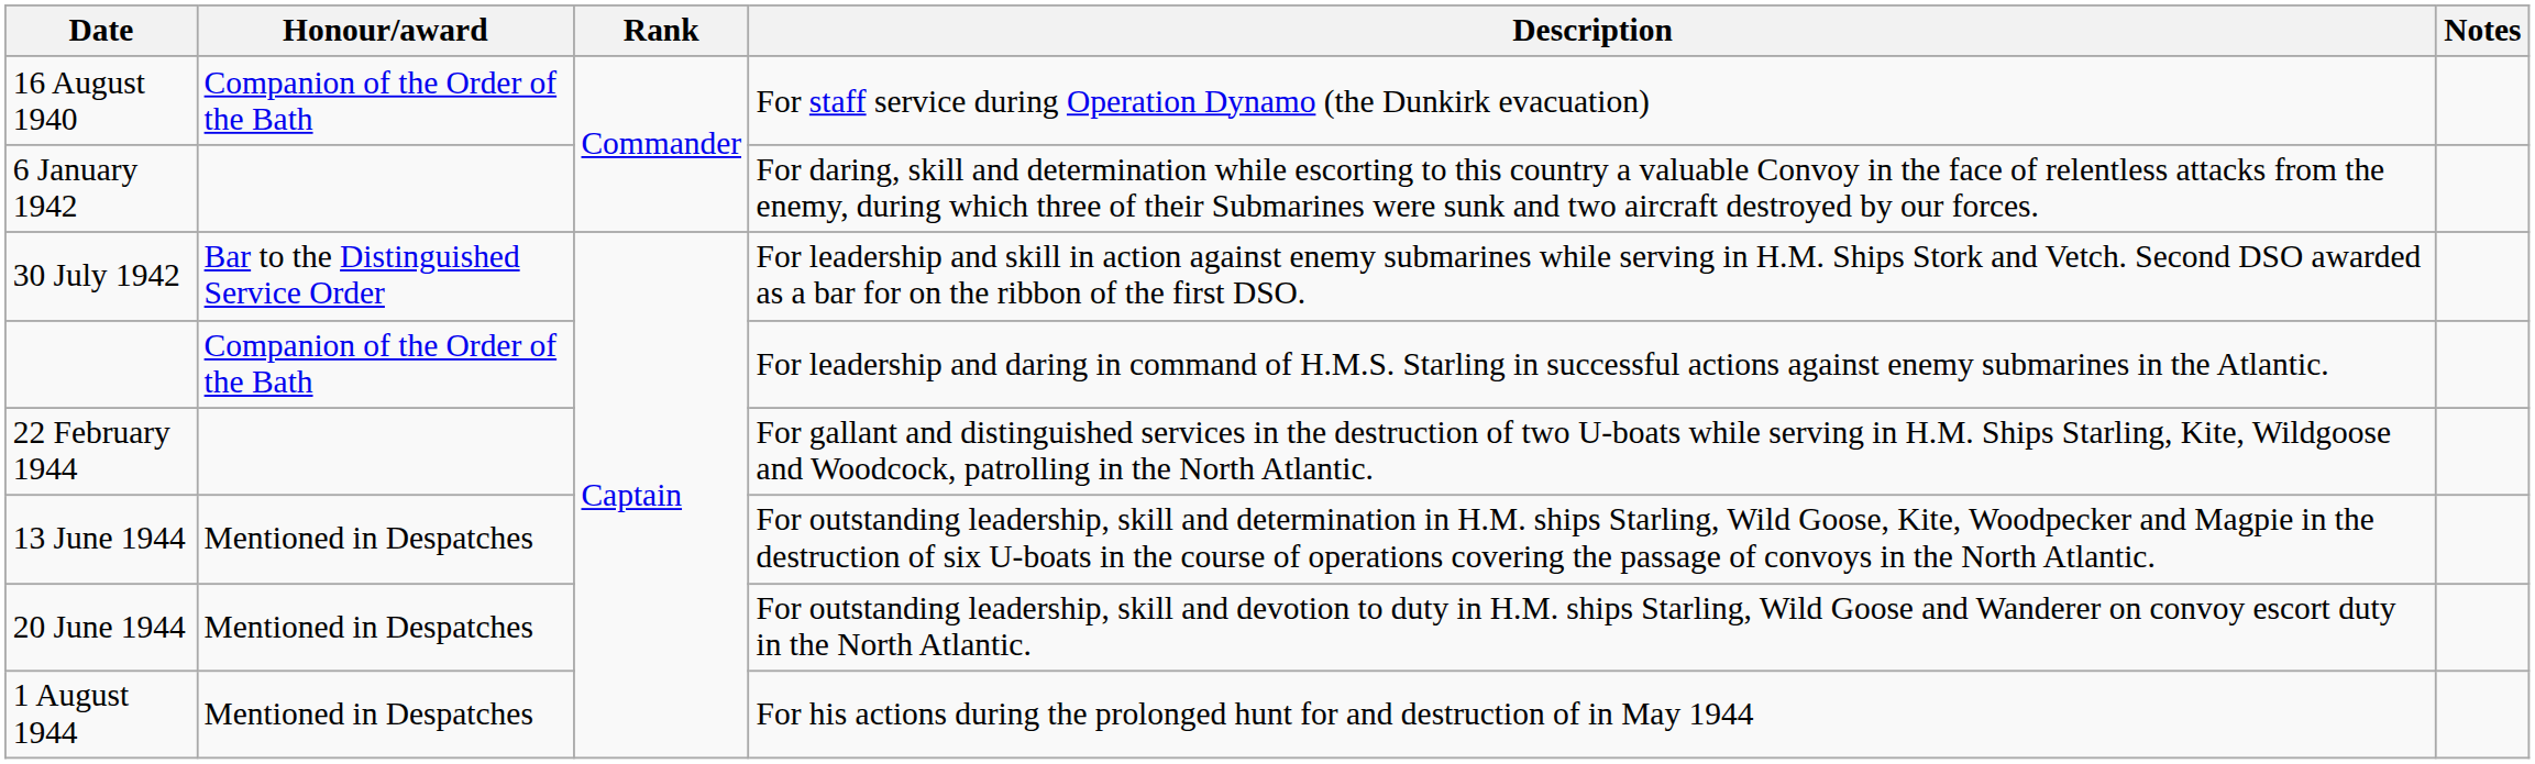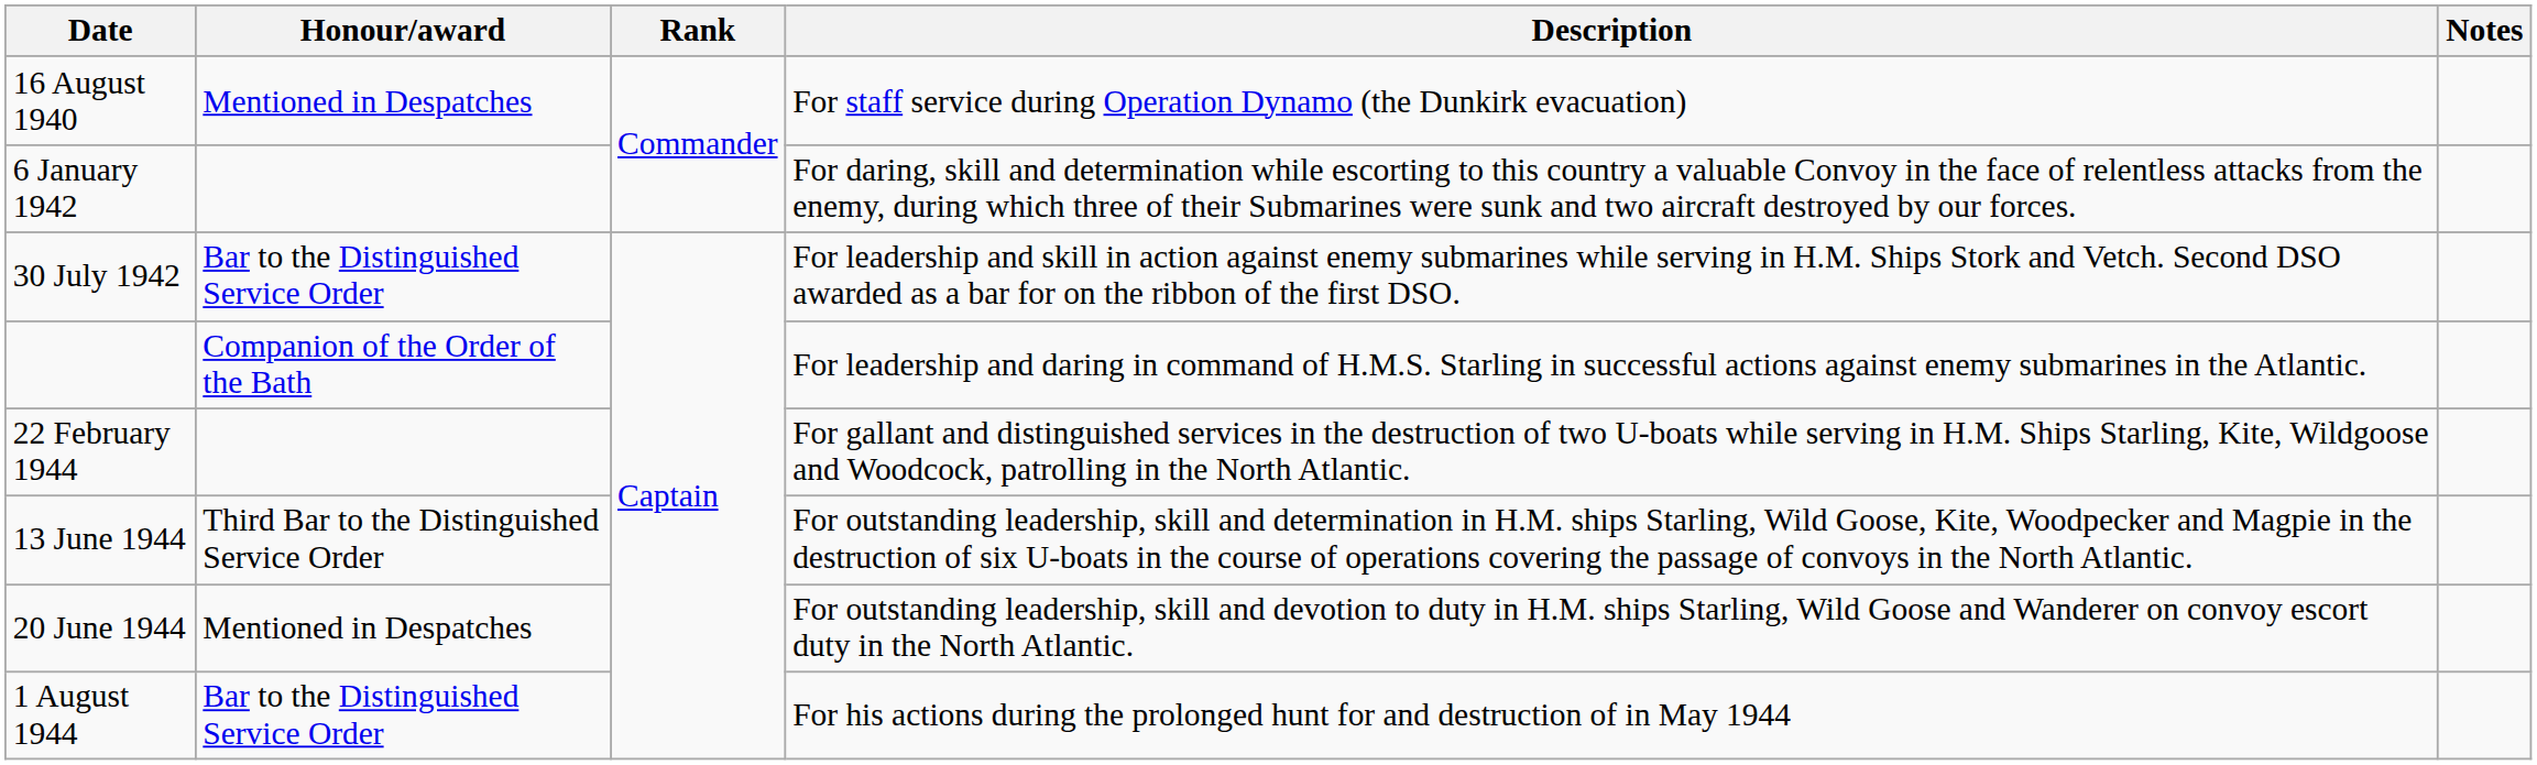16 August 1940 | Honour/award: Companion of the Order of the Bath -> Mentioned in Despatches
13 June 1944 | Honour/award: Mentioned in Despatches -> Third Bar to the Distinguished Service Order
1 August 1944 | Honour/award: Mentioned in Despatches -> Bar to the Distinguished Service Order
